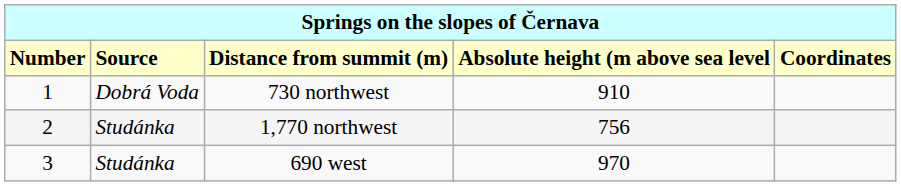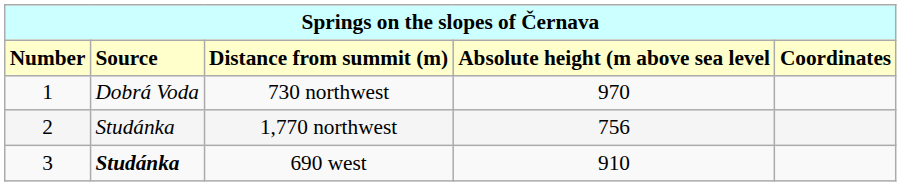730 northwest | column 4: 910 -> 970
690 west | column 2: normal -> bold
690 west | column 4: 970 -> 910
